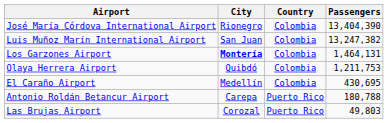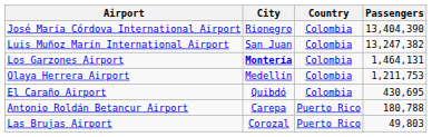Olaya Herrera Airport | City: Quibdó -> Medellín
El Caraño Airport | City: Medellín -> Quibdó
